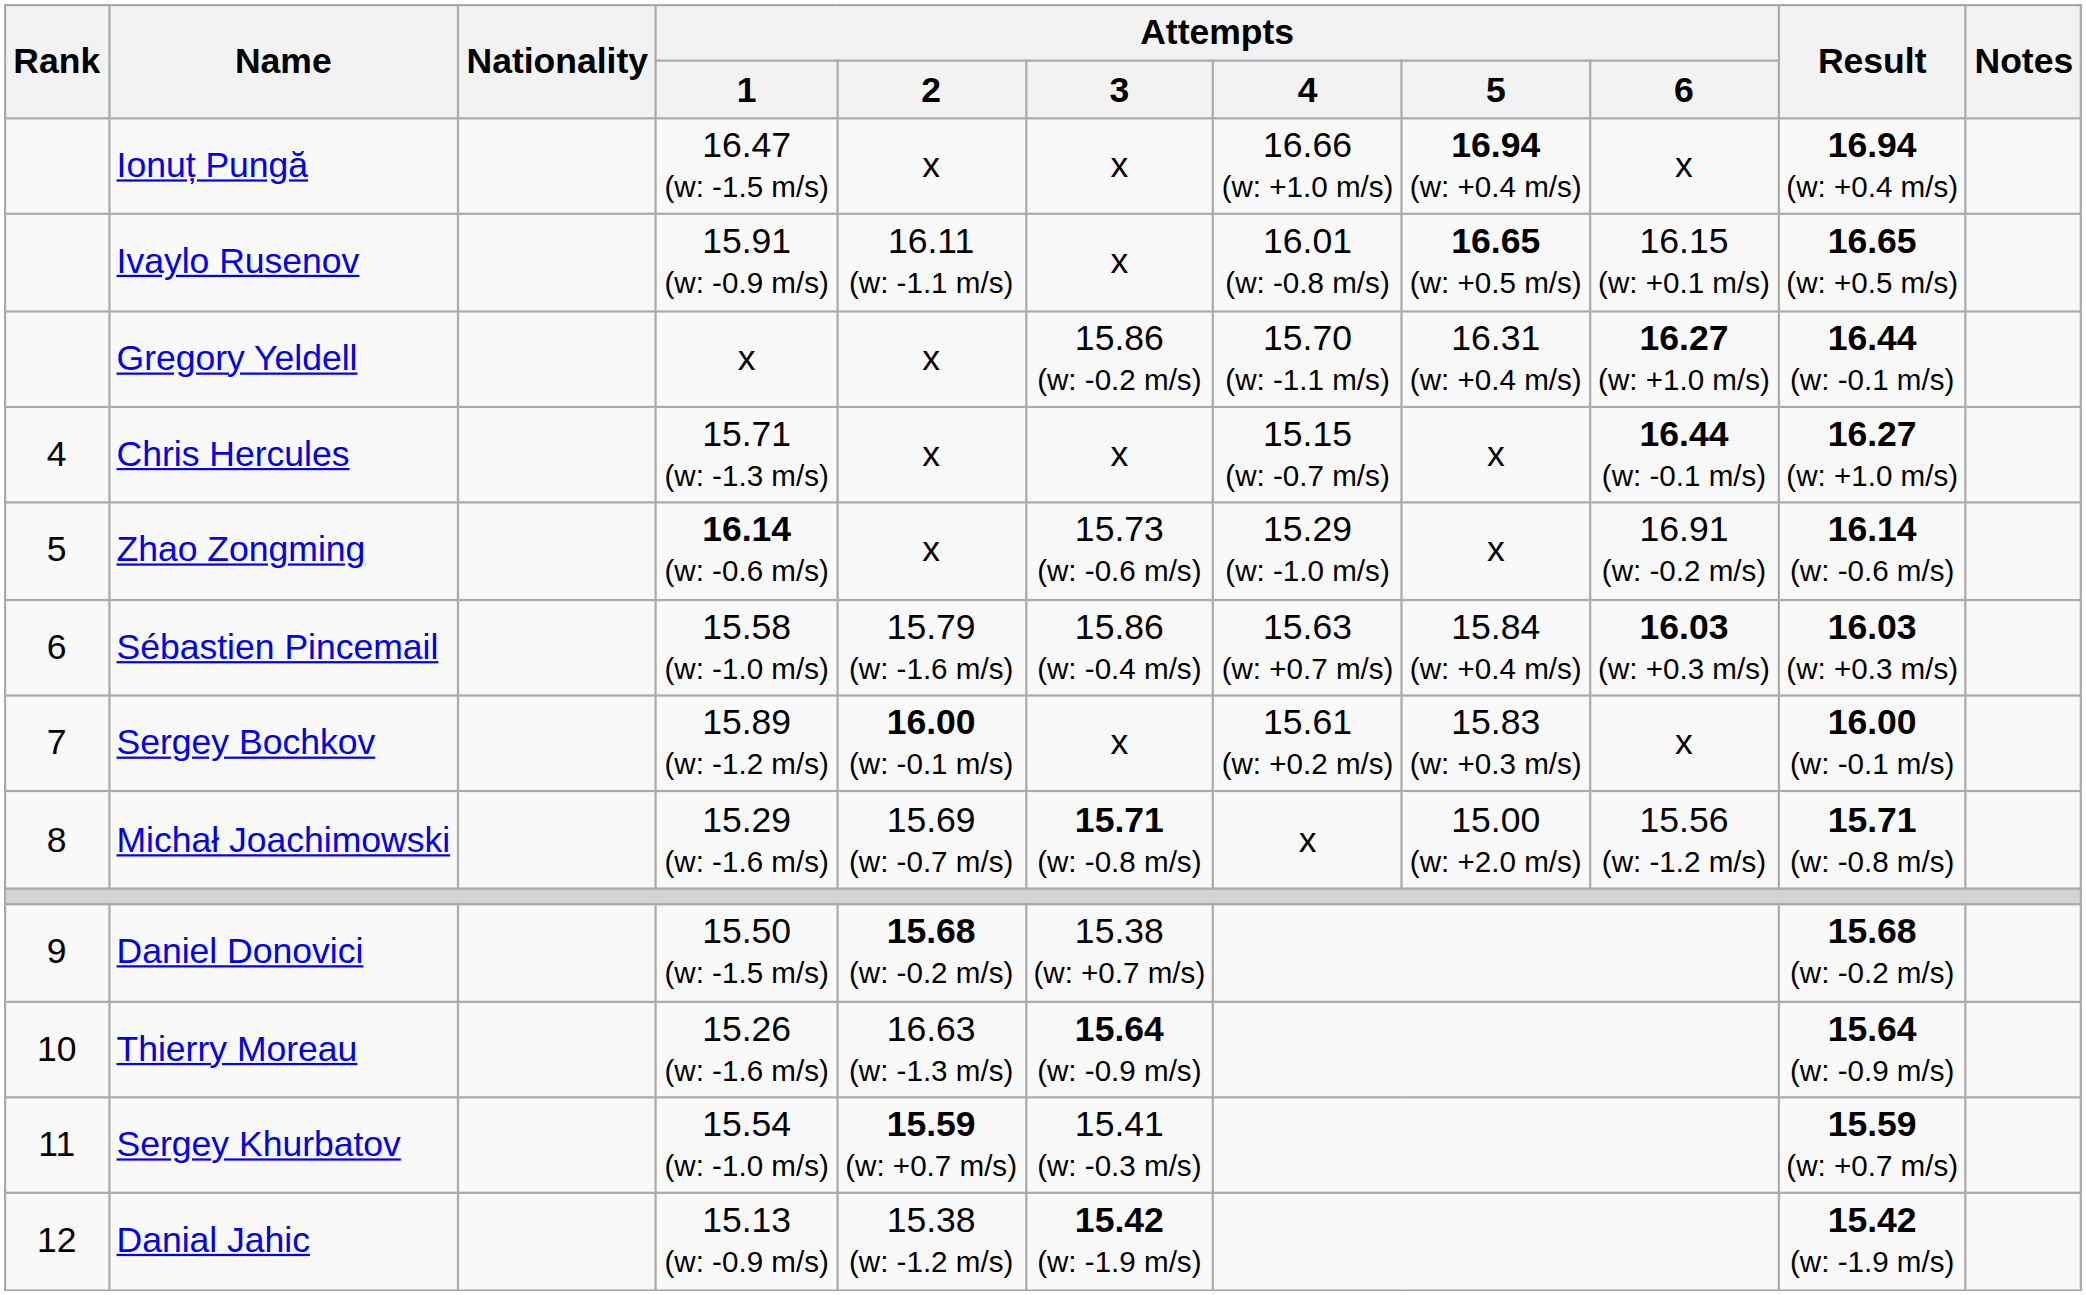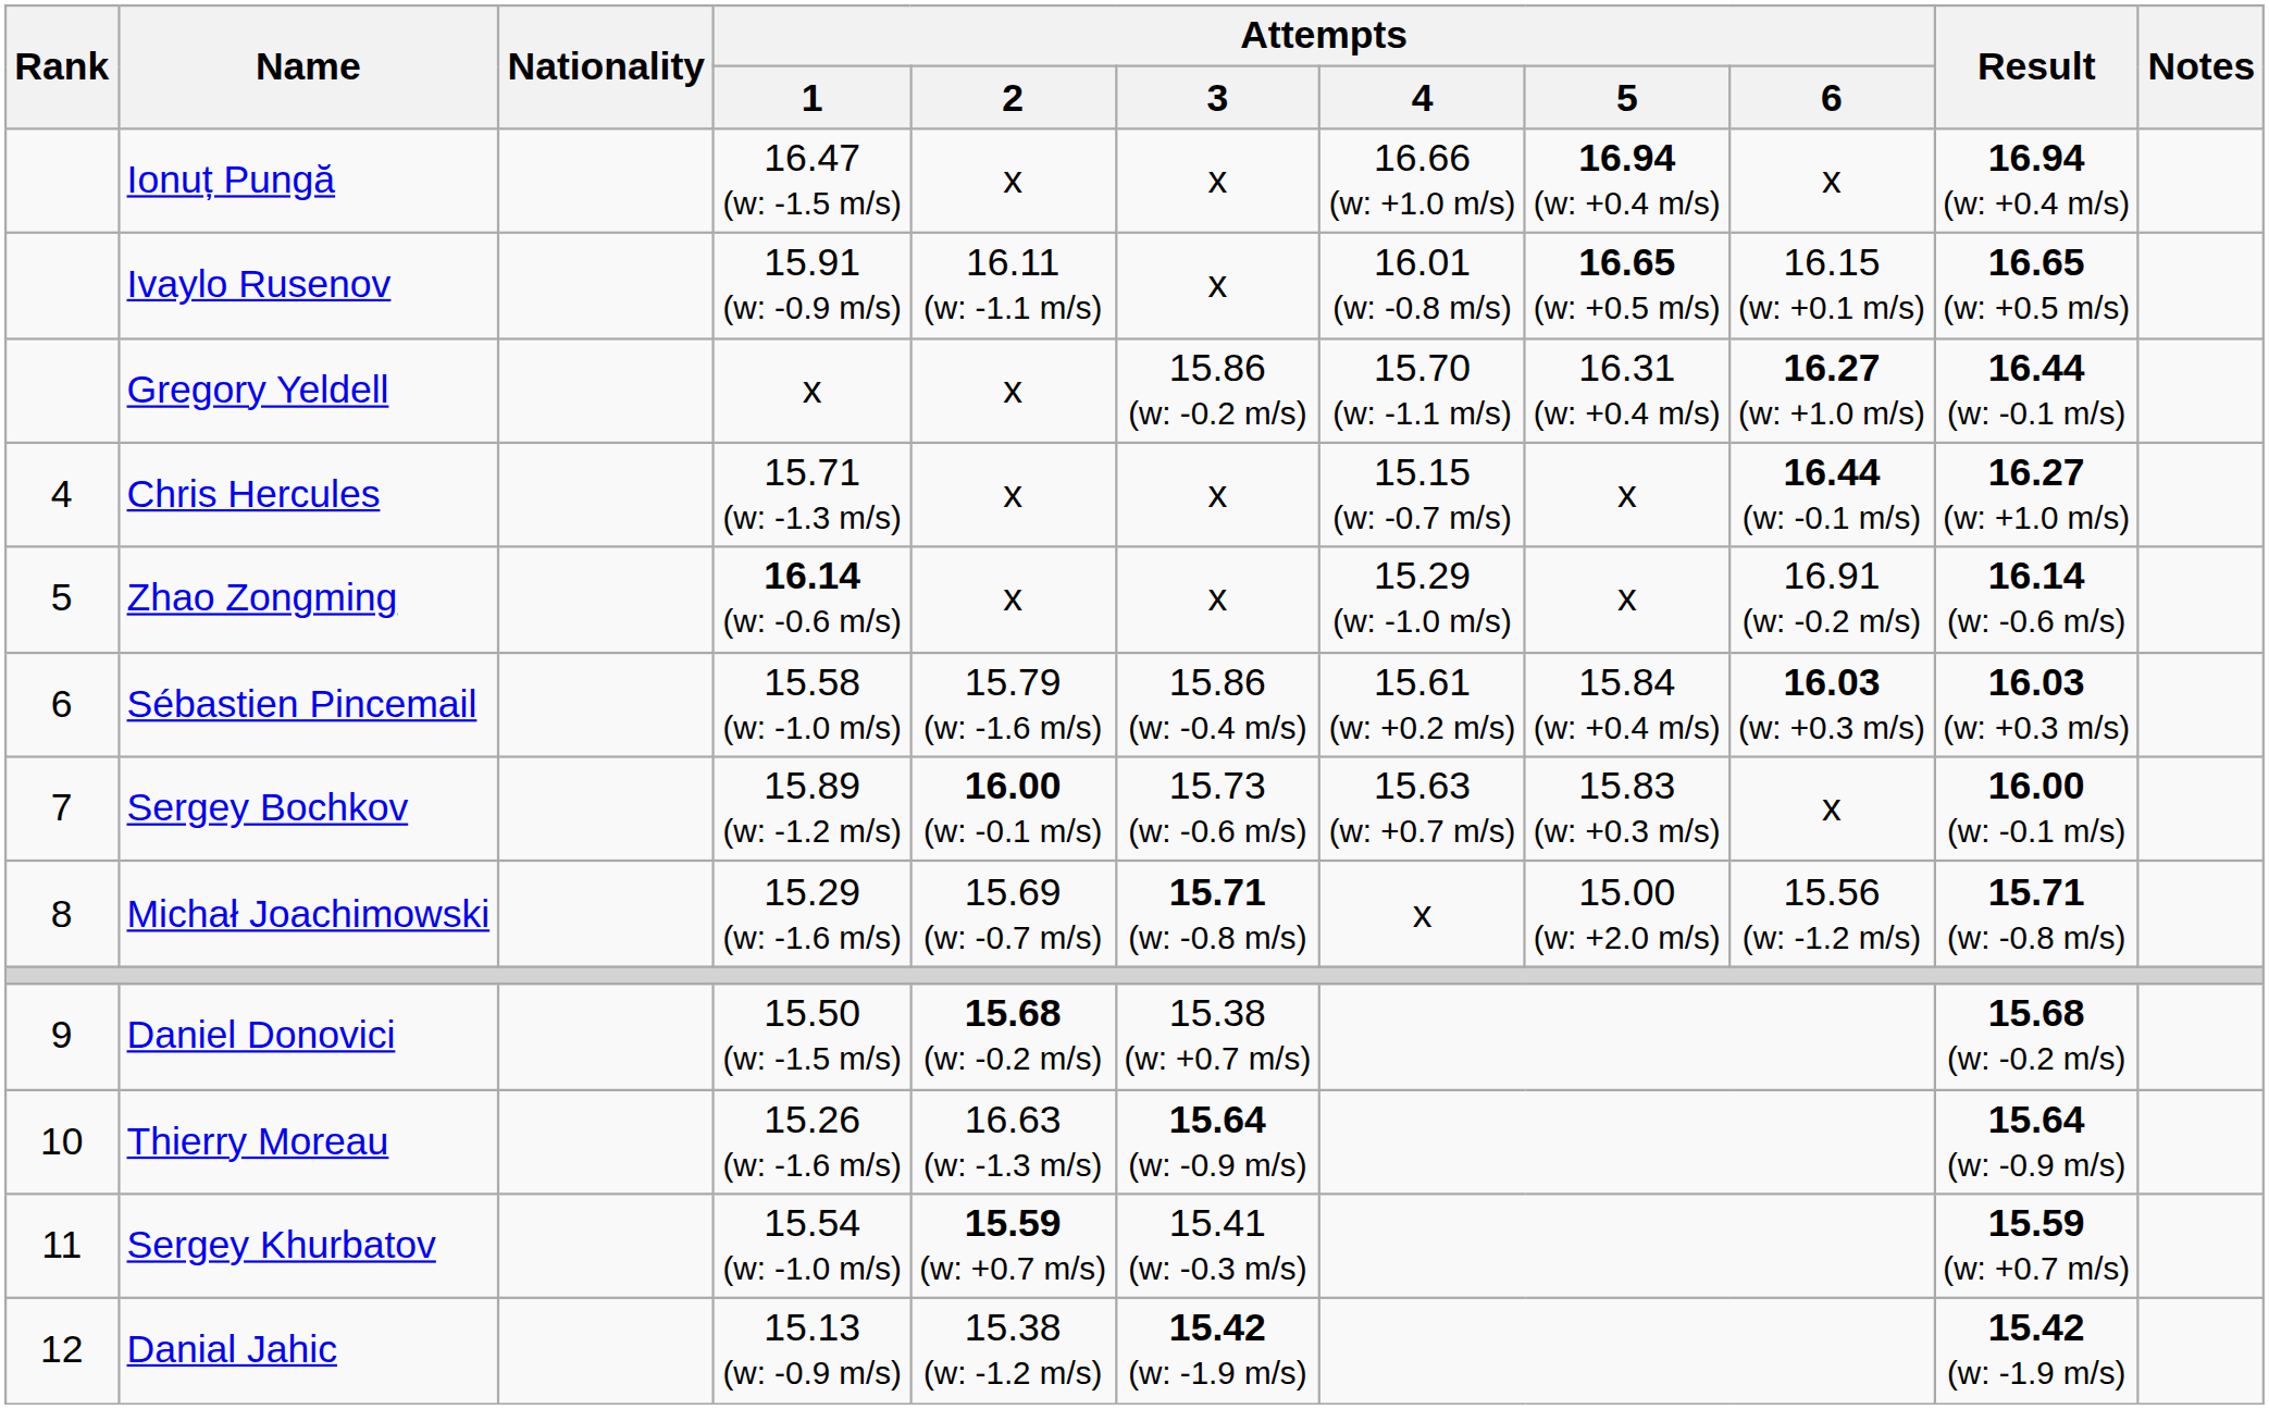Zhao Zongming | Attempts / 3: 15.73 (w: -0.6 m/s) -> x
Sébastien Pincemail | Attempts / 4: 15.63 (w: +0.7 m/s) -> 15.61 (w: +0.2 m/s)
Sergey Bochkov | Attempts / 3: x -> 15.73 (w: -0.6 m/s)
Sergey Bochkov | Attempts / 4: 15.61 (w: +0.2 m/s) -> 15.63 (w: +0.7 m/s)
